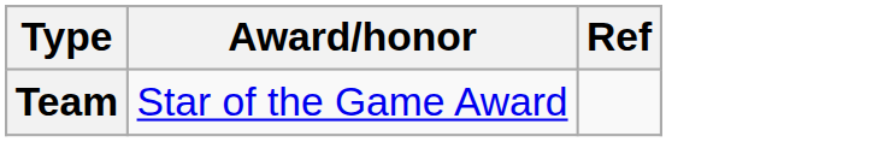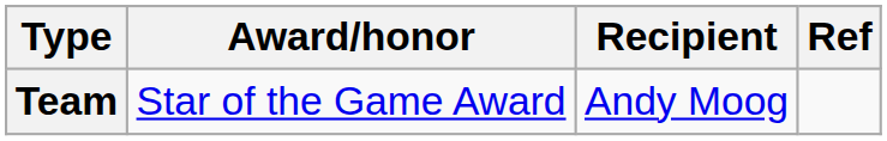+ column: Recipient | Andy Moog
